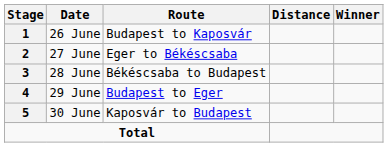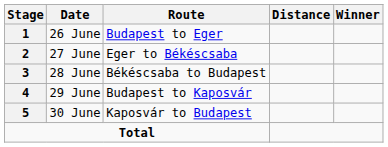26 June | Route: Budapest to Kaposvár -> Budapest to Eger
29 June | Route: Budapest to Eger -> Budapest to Kaposvár
